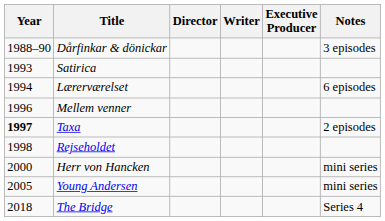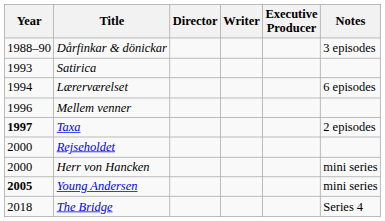Rejseholdet | Year: 1998 -> 2000
Young Andersen | Year: normal -> bold
